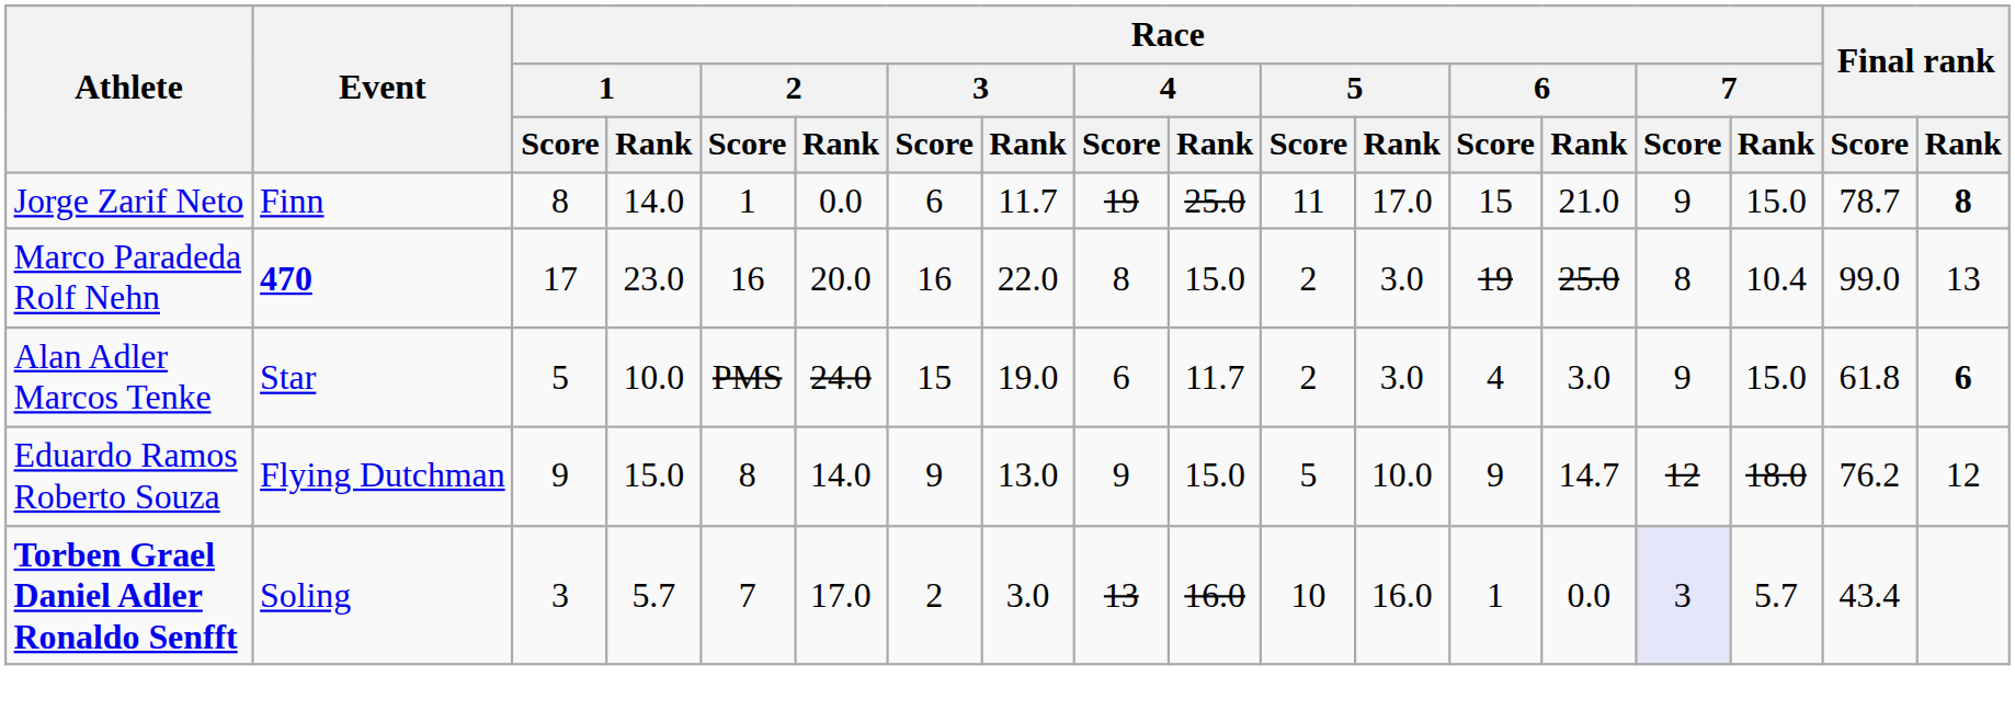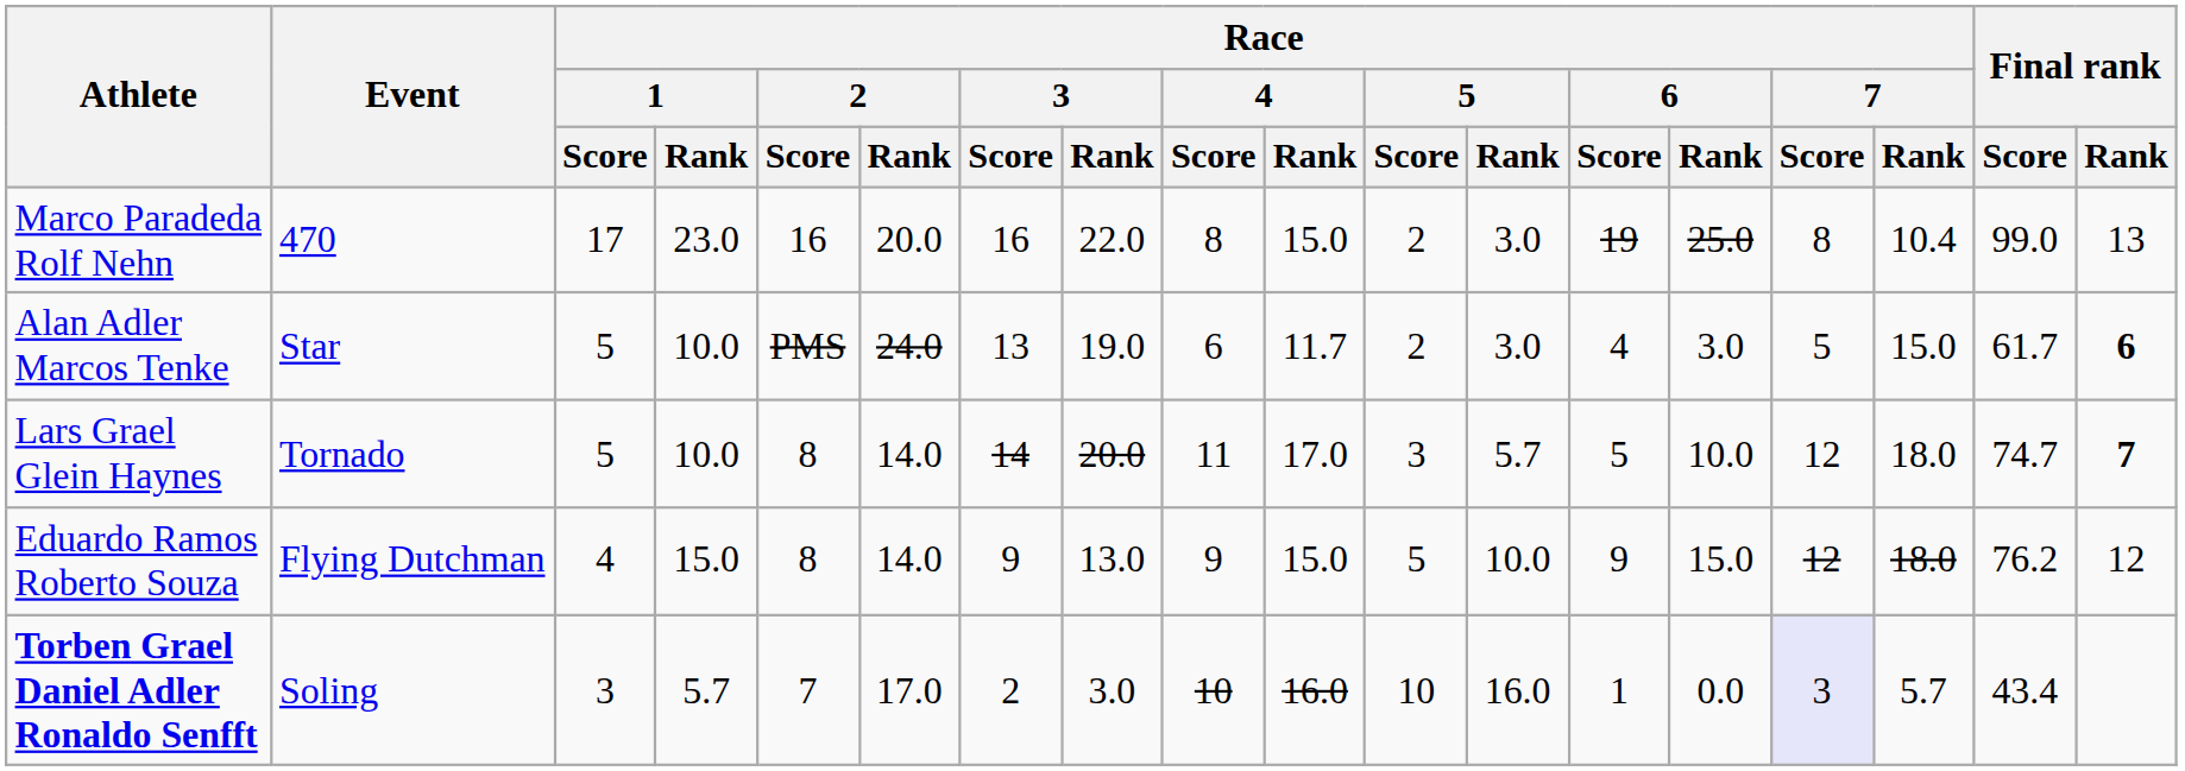- row: Jorge Zarif Neto | Finn | 8 | 14.0 | 1 | 0.0 | 6 | 11.7 | 19 | 25.0 | 11 | 17.0 | 15 | 21.0 | 9 | 15.0 | 78.7 | 8
Marco Paradeda Rolf Nehn | Event: bold -> normal
Alan Adler Marcos Tenke | Race / 3 / Score: 15 -> 13
Alan Adler Marcos Tenke | Race / 7 / Score: 9 -> 5
Alan Adler Marcos Tenke | Final rank / Score: 61.8 -> 61.7
+ row: Lars Grael Glein Haynes | Tornado | 5 | 10.0 | 8 | 14.0 | 14 | 20.0 | 11 | 17.0 | 3 | 5.7 | 5 | 10.0 | 12 | 18.0 | 74.7 | 7
Eduardo Ramos Roberto Souza | Race / 1 / Score: 9 -> 4
Eduardo Ramos Roberto Souza | Race / 6 / Rank: 14.7 -> 15.0
Torben Grael Daniel Adler Ronaldo Senfft | Race / 4 / Score: 13 -> 10
